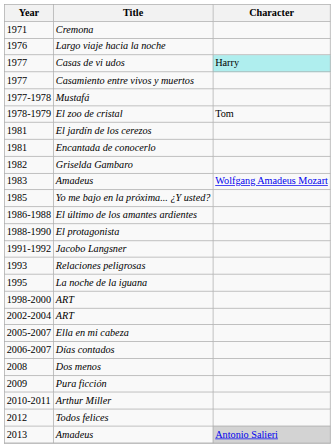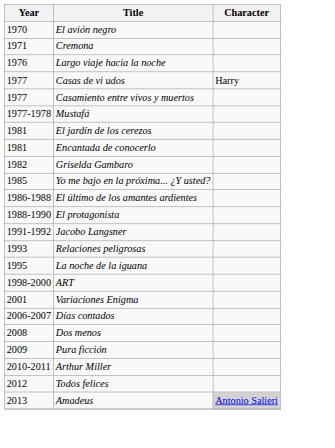+ row: 1970 | El avión negro
Casas de vi udos | Character: paleturquoise background -> no background
- row: 1978-1979 | El zoo de cristal | Tom
- row: 1983 | Amadeus | Wolfgang Amadeus Mozart
+ row: 2001 | Variaciones Enigma
- row: 2002-2004 | ART
- row: 2005-2007 | Ella en mi cabeza
